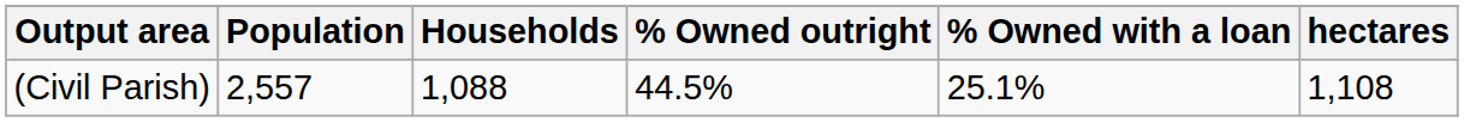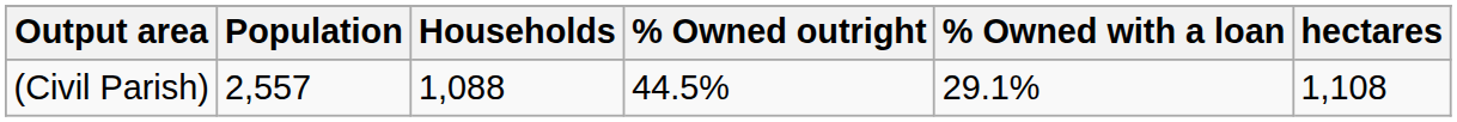(Civil Parish) | % Owned with a loan: 25.1% -> 29.1%
